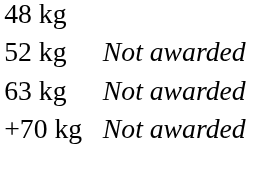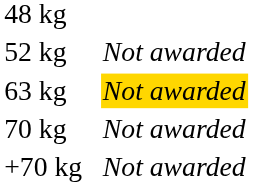63 kg | column 4: no background -> gold background
+ row: 70 kg | Not awarded
